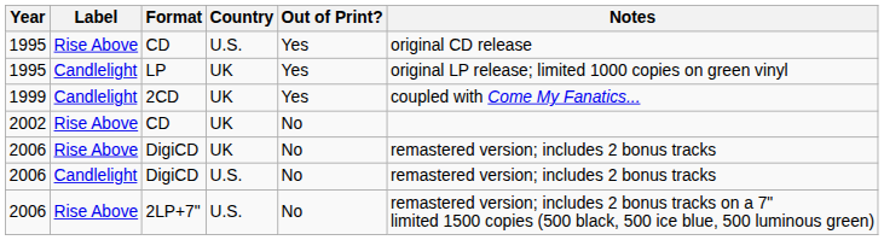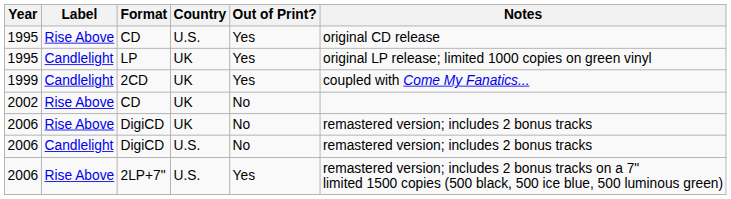2LP+7" | Out of Print?: No -> Yes
